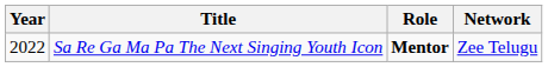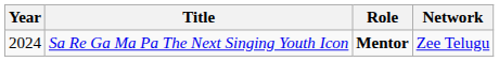Sa Re Ga Ma Pa The Next Singing Youth Icon | Year: 2022 -> 2024
